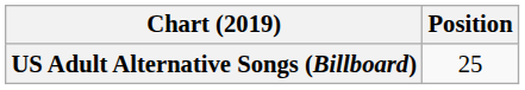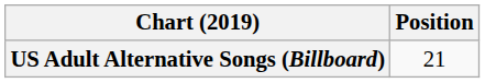US Adult Alternative Songs (Billboard) | Position: 25 -> 21
